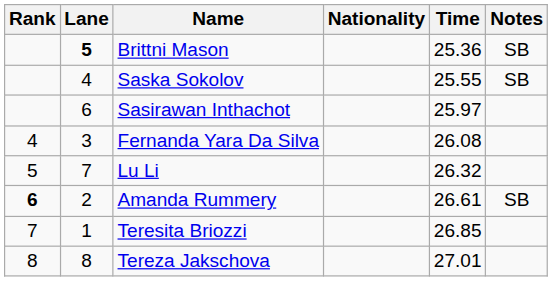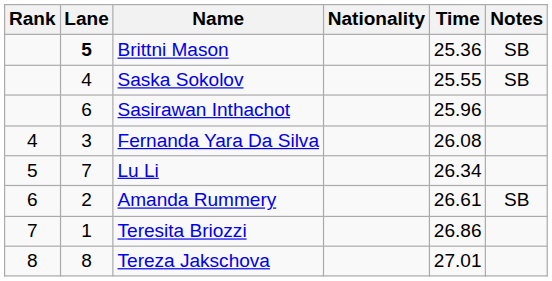Sasirawan Inthachot | Time: 25.97 -> 25.96
Lu Li | Time: 26.32 -> 26.34
Amanda Rummery | Rank: bold -> normal
Teresita Briozzi | Time: 26.85 -> 26.86
